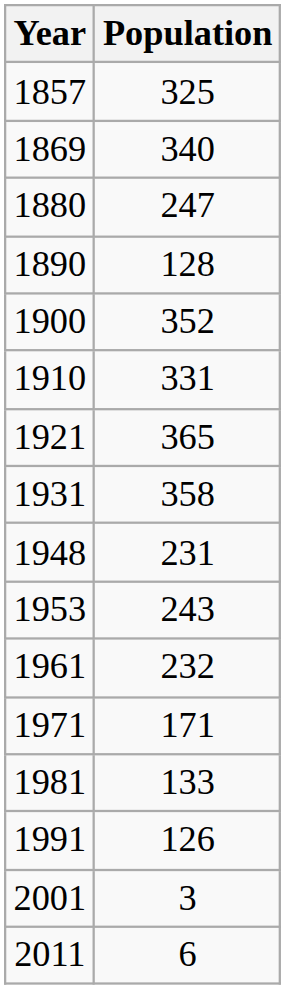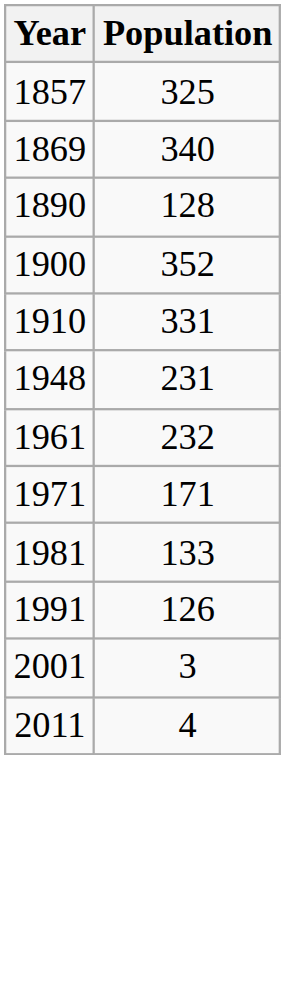- row: 1880 | 247
- row: 1921 | 365
- row: 1931 | 358
- row: 1953 | 243
2011 | Population: 6 -> 4
